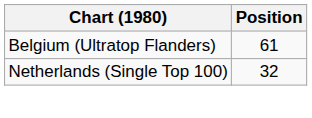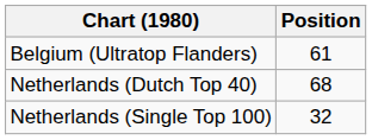+ row: Netherlands (Dutch Top 40) | 68
